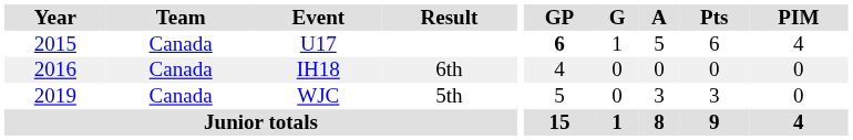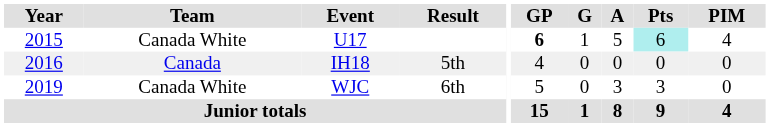U17 | Team: Canada -> Canada White
U17 | Pts: no background -> paleturquoise background
IH18 | Result: 6th -> 5th
WJC | Team: Canada -> Canada White
WJC | Result: 5th -> 6th
